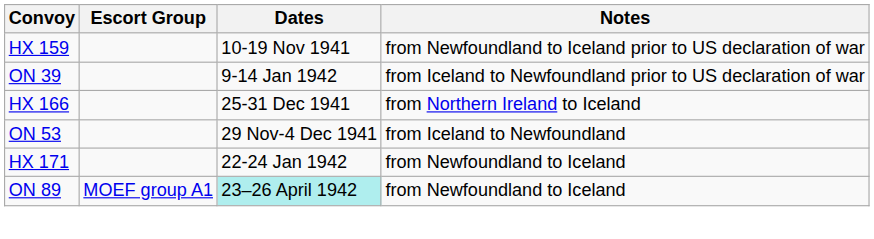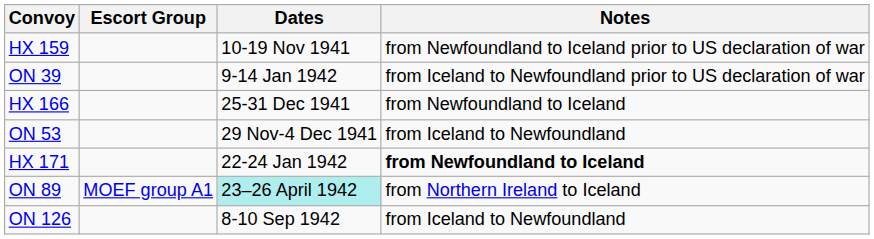HX 166 | Notes: from Northern Ireland to Iceland -> from Newfoundland to Iceland
HX 171 | Notes: normal -> bold
ON 89 | Notes: from Newfoundland to Iceland -> from Northern Ireland to Iceland
+ row: ON 126 | 8-10 Sep 1942 | from Iceland to Newfoundland
